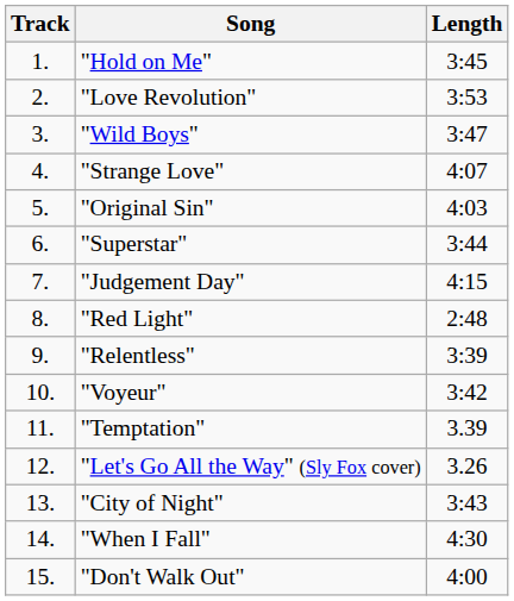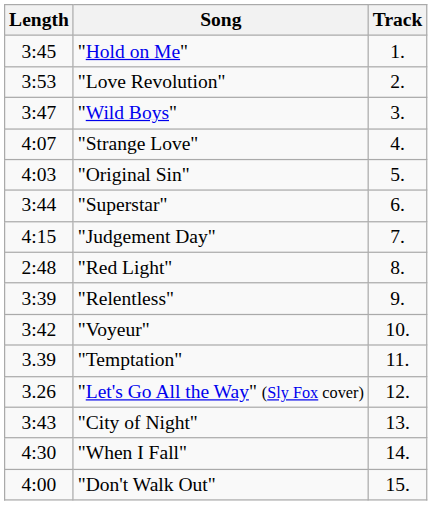columns swapped: Track <-> Length
